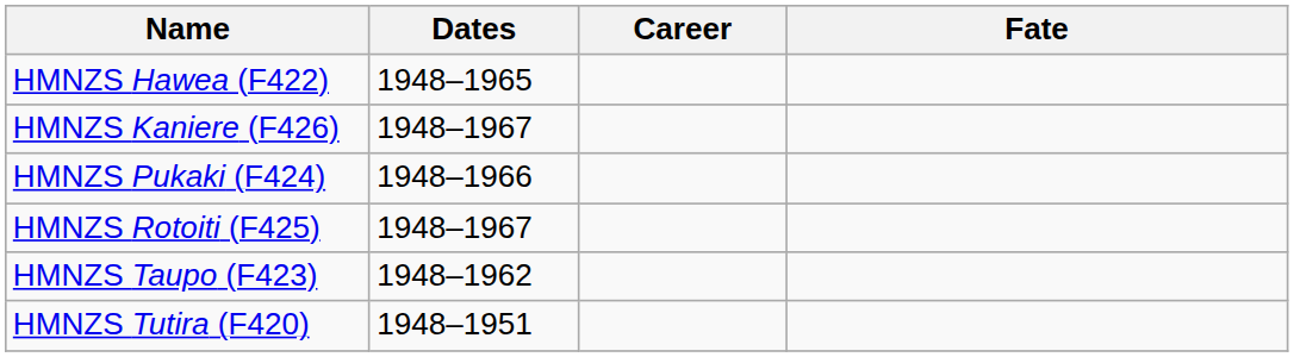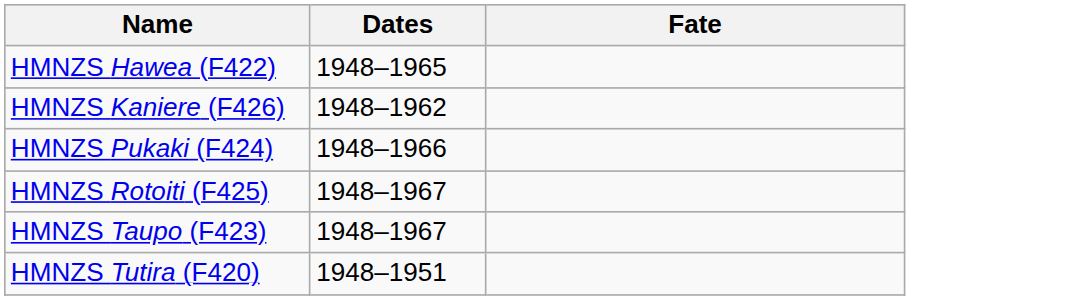- column: Career
HMNZS Kaniere (F426) | Dates: 1948–1967 -> 1948–1962
HMNZS Taupo (F423) | Dates: 1948–1962 -> 1948–1967
